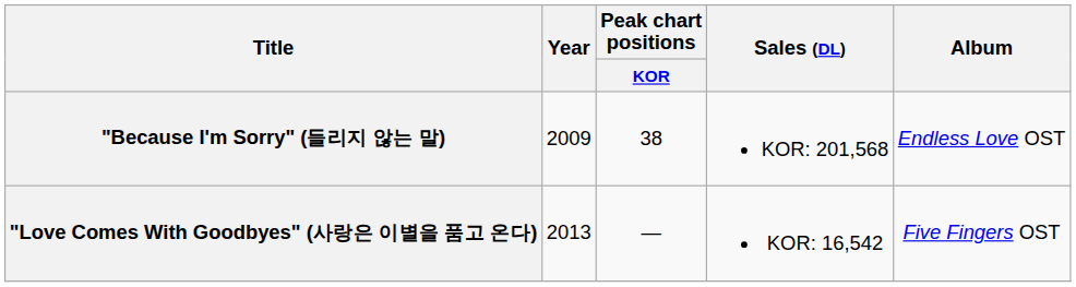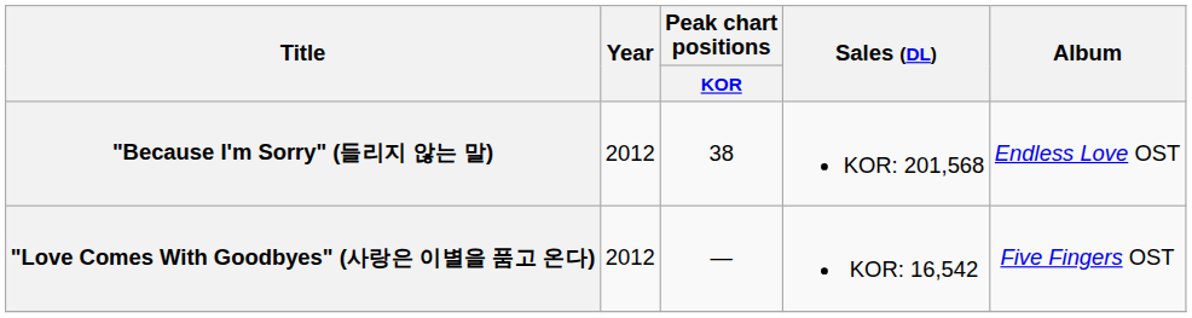"Because I'm Sorry" (들리지 않는 말) | Year: 2009 -> 2012
"Love Comes With Goodbyes" (사랑은 이별을 품고 온다) | Year: 2013 -> 2012
